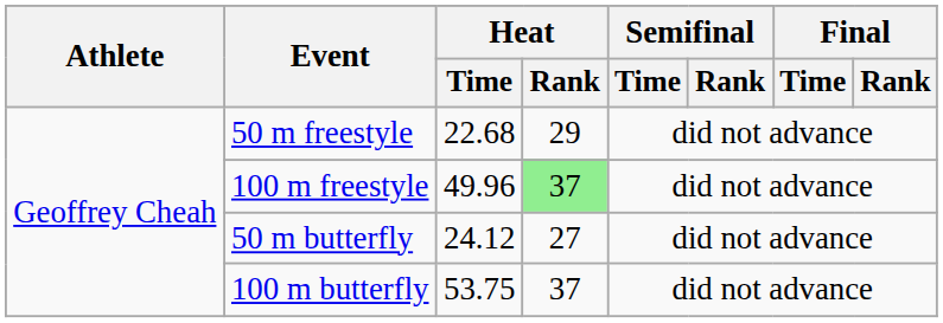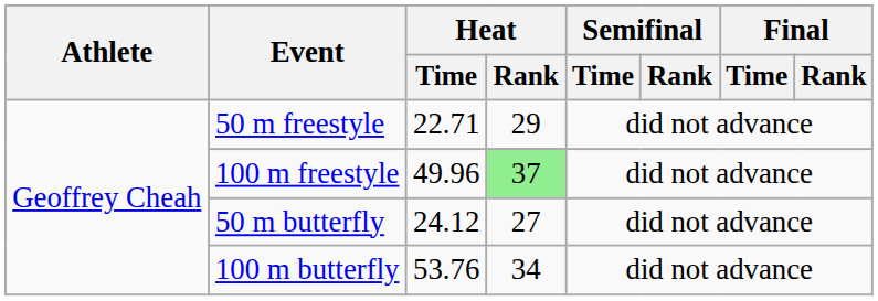50 m freestyle | Heat / Time: 22.68 -> 22.71
100 m butterfly | Heat / Time: 53.75 -> 53.76
100 m butterfly | Heat / Rank: 37 -> 34
